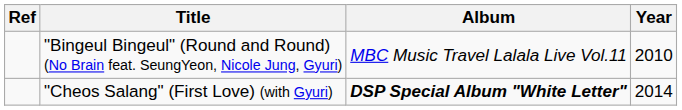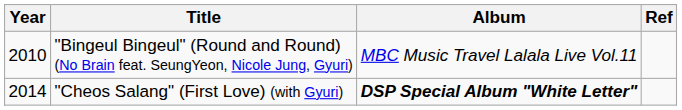columns swapped: Year <-> Ref
